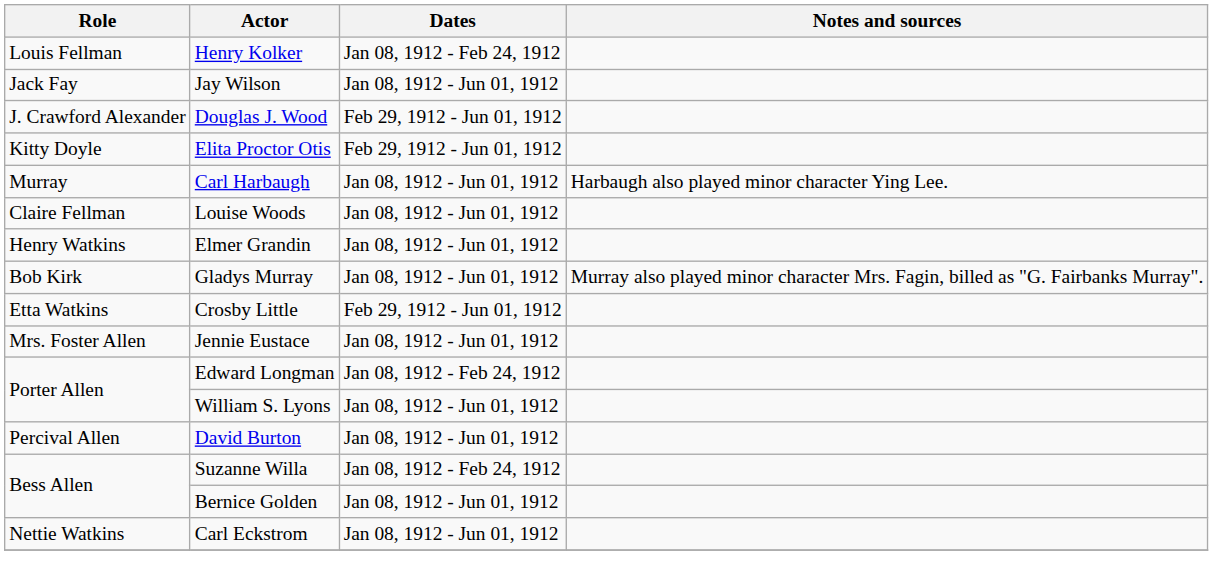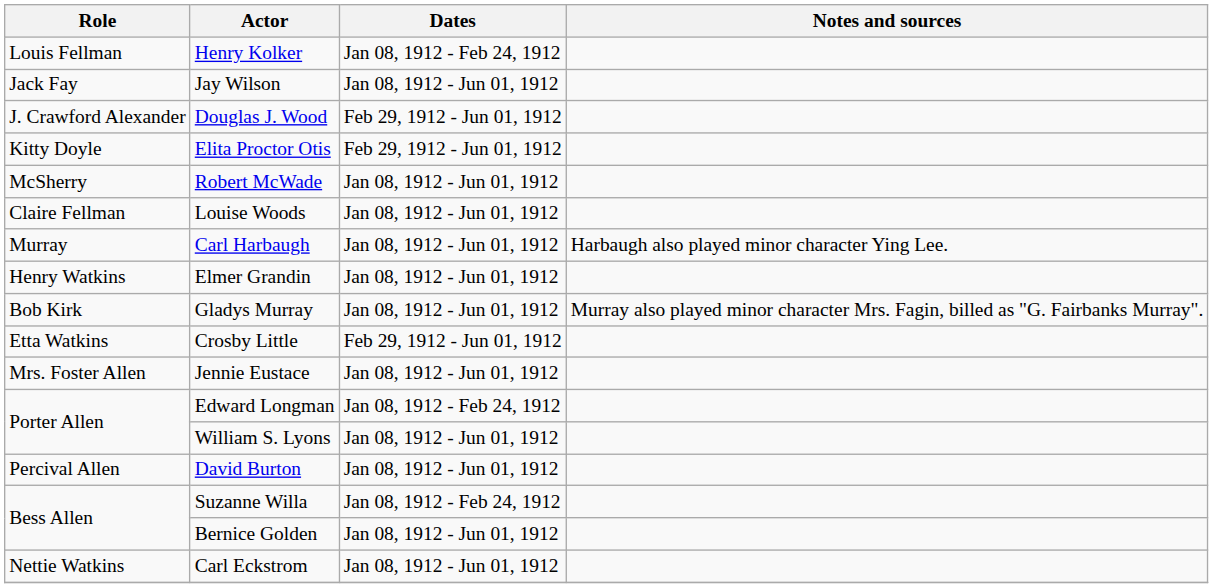+ row: McSherry | Robert McWade | Jan 08, 1912 - Jun 01, 1912
rows swapped: Louise Woods <-> Carl Harbaugh
